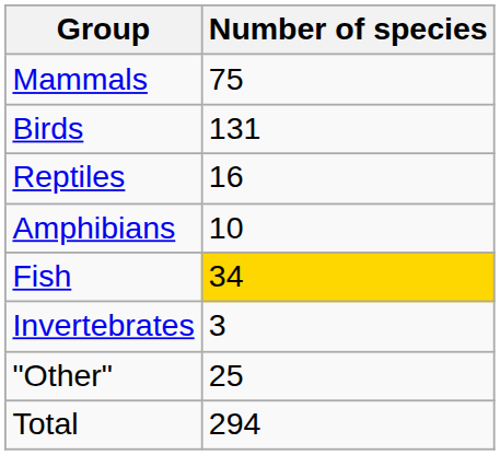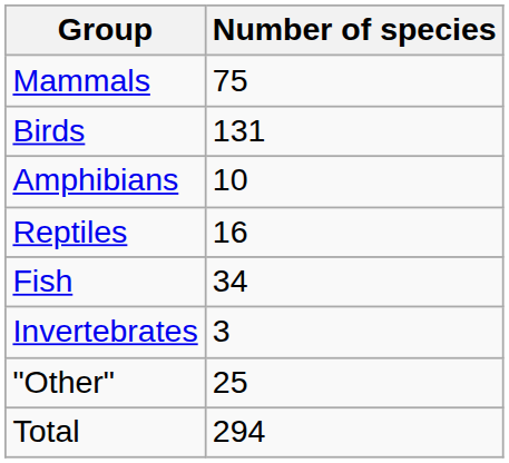rows swapped: Reptiles <-> Amphibians
Fish | Number of species: gold background -> no background
